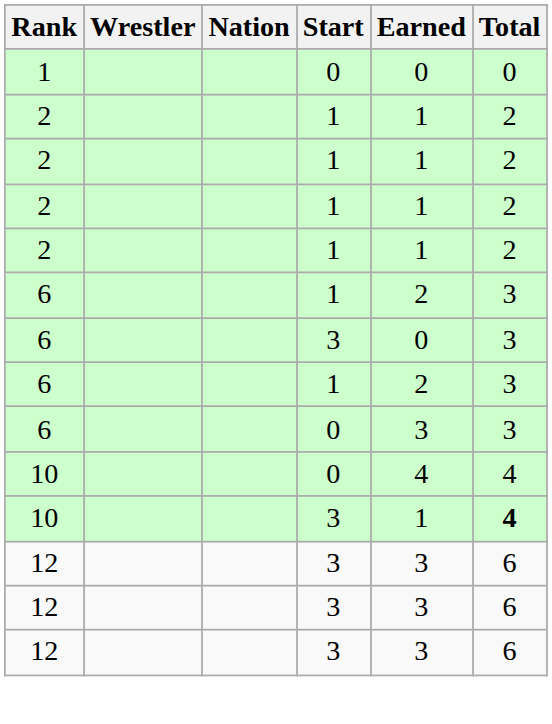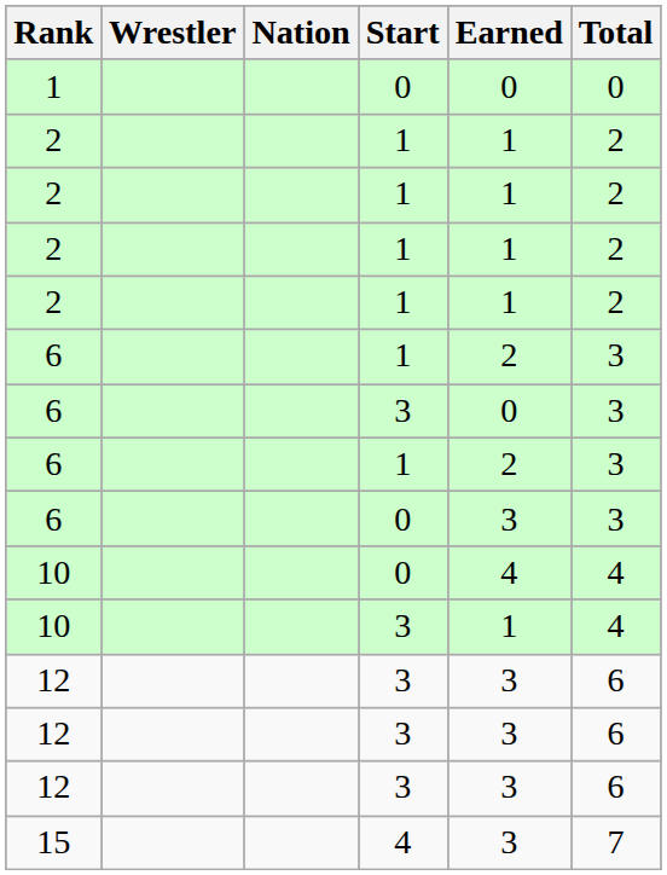10 / 3 | Total: bold -> normal
+ row: 15 | 4 | 3 | 7
